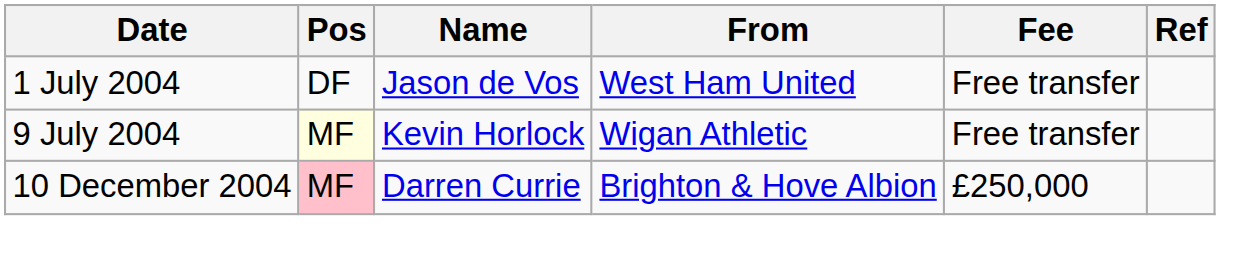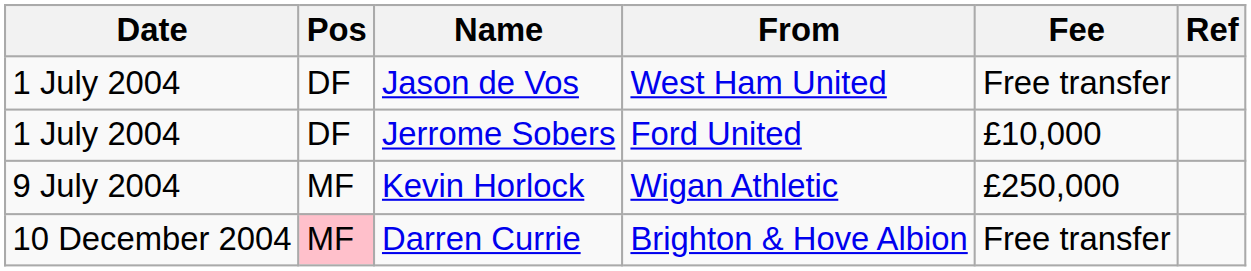+ row: 1 July 2004 | DF | Jerrome Sobers | Ford United | £10,000
Kevin Horlock | Pos: lightyellow background -> no background
Kevin Horlock | Fee: Free transfer -> £250,000
Darren Currie | Fee: £250,000 -> Free transfer
